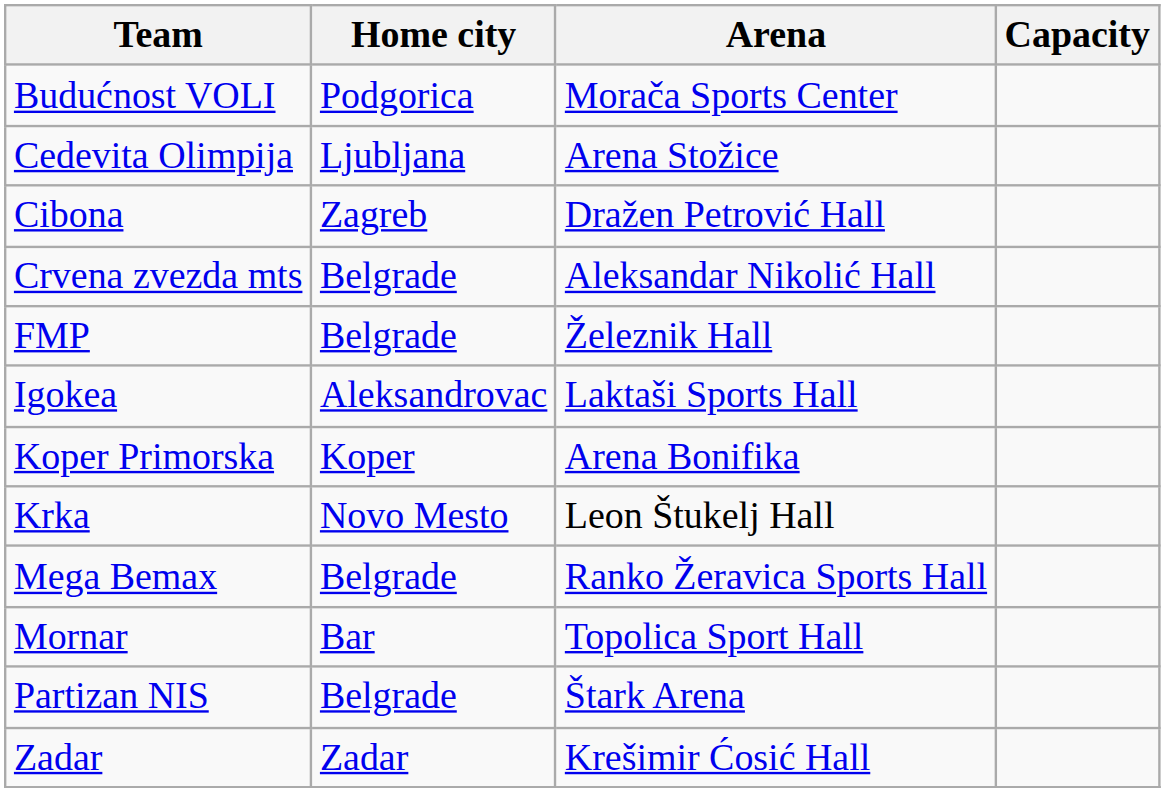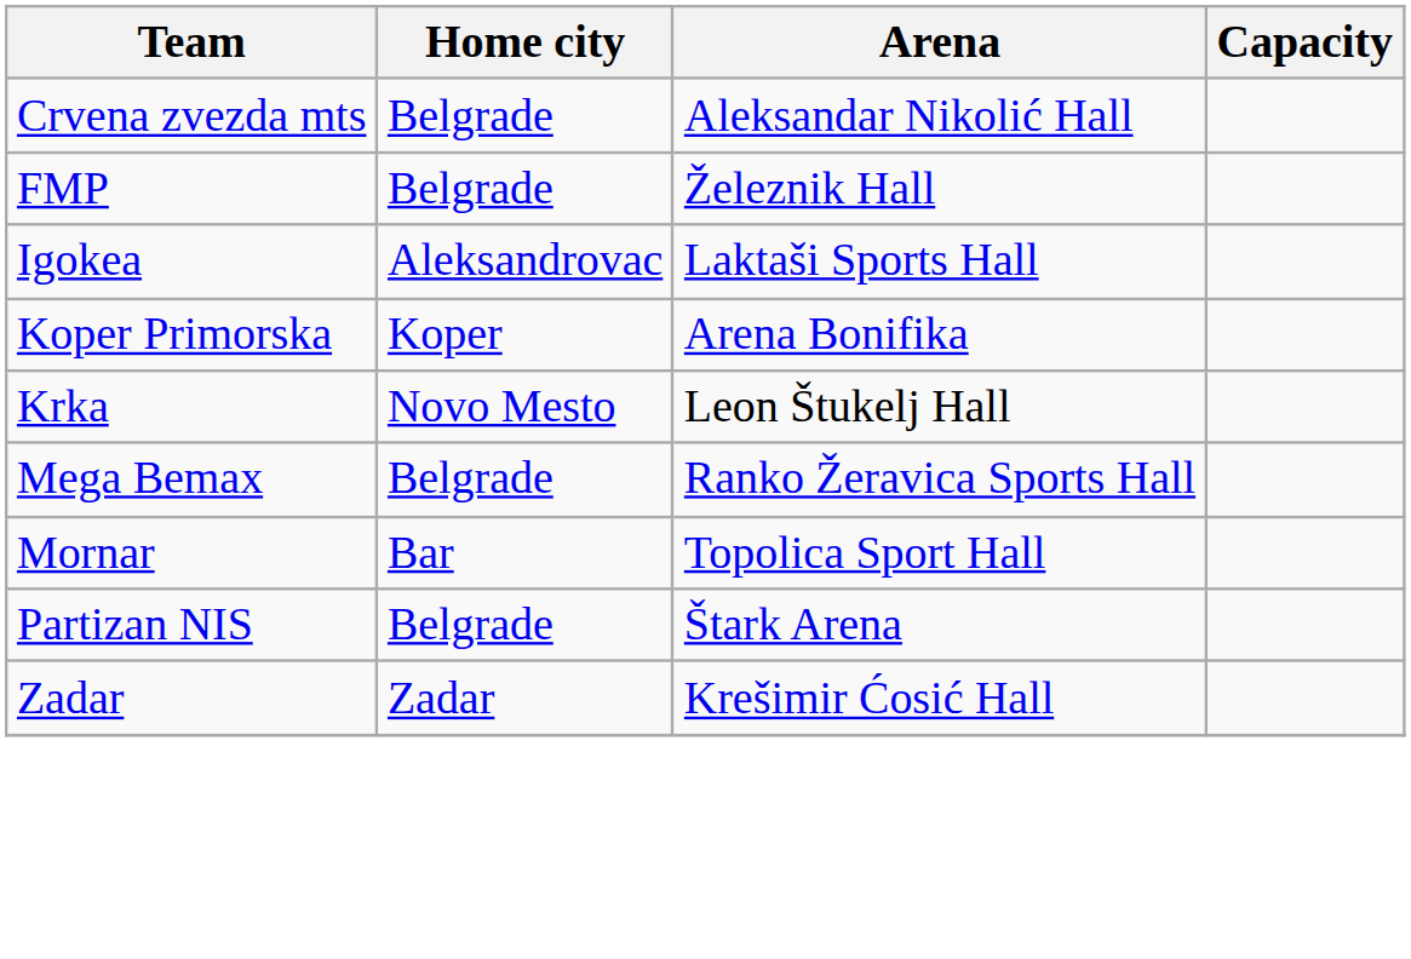- row: Budućnost VOLI | Podgorica | Morača Sports Center
- row: Cedevita Olimpija | Ljubljana | Arena Stožice
- row: Cibona | Zagreb | Dražen Petrović Hall
